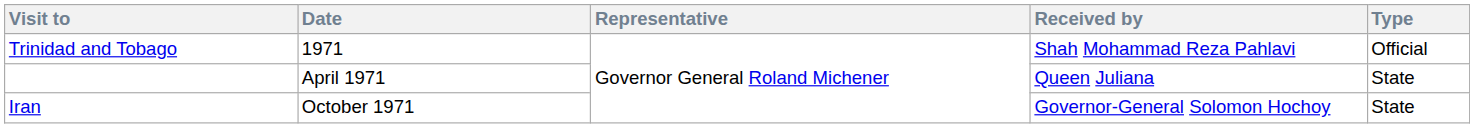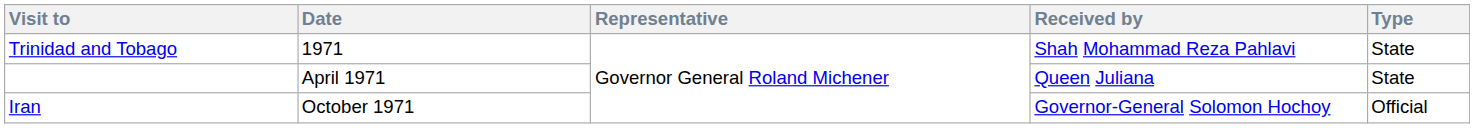Trinidad and Tobago | Type: Official -> State
Iran | Type: State -> Official
